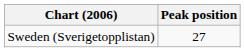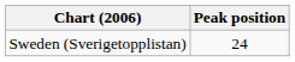Sweden (Sverigetopplistan) | Peak position: 27 -> 24
